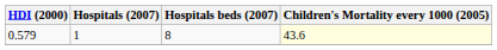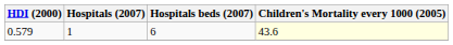0.579 | Hospitals beds (2007): 8 -> 6
